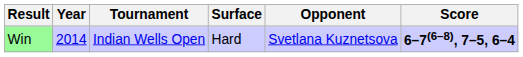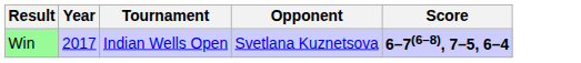- column: Surface | Hard
Win | Year: 2014 -> 2017
